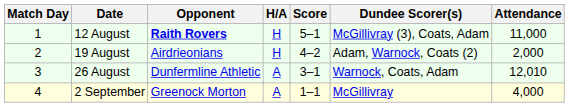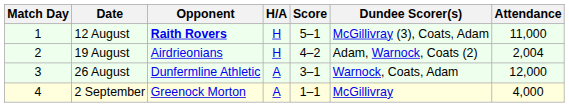19 August | Attendance: 2,000 -> 2,004
26 August | Attendance: 12,010 -> 12,000
